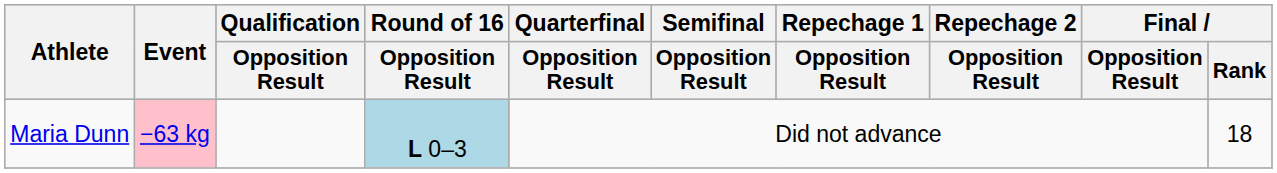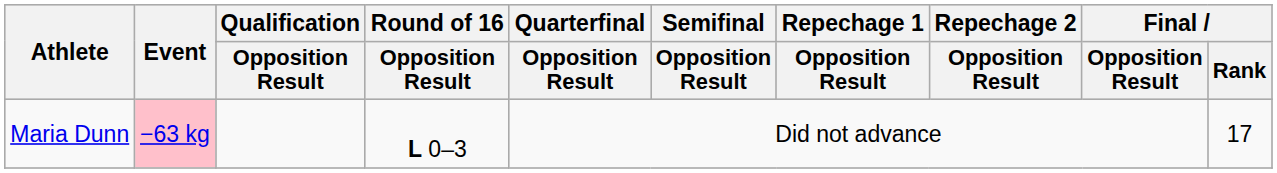Maria Dunn | Round of 16 / Opposition Result: lightblue background -> no background
Maria Dunn | Final / Rank: 18 -> 17
